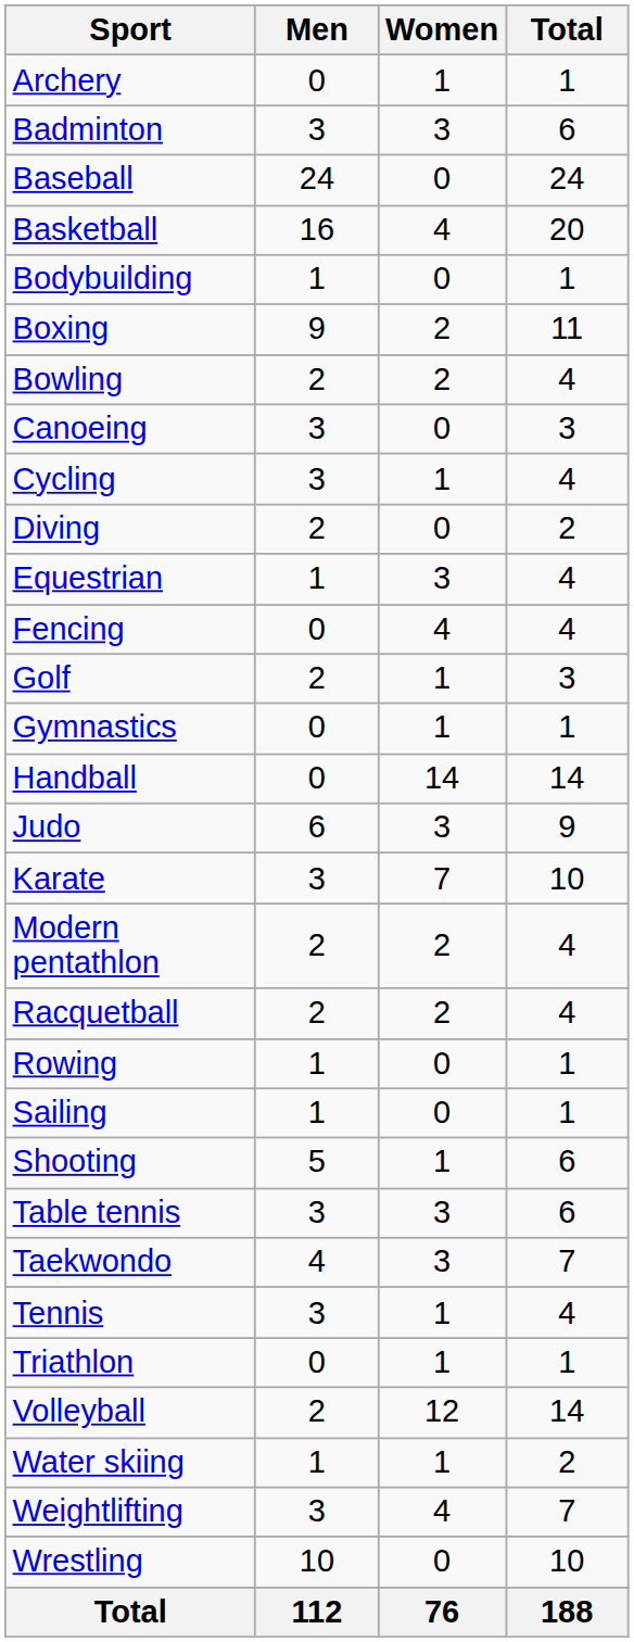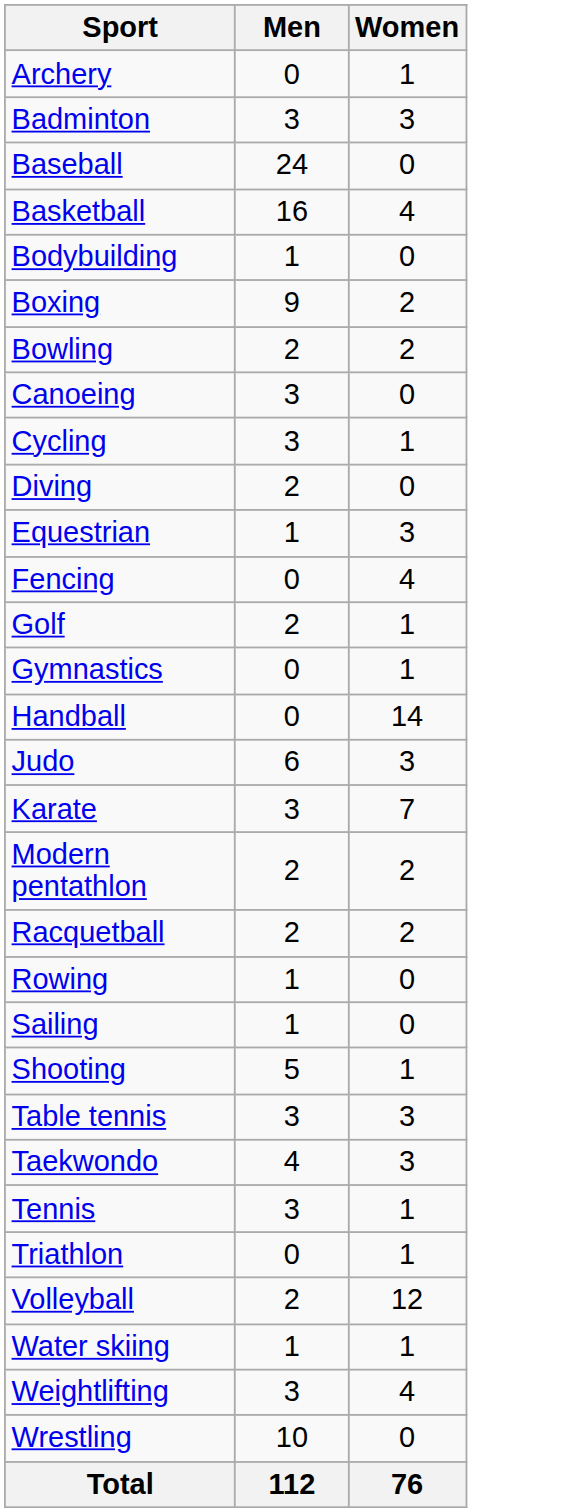- column: Total | 1 | 6 | 24 | 20 | 1 | 11 | 4 | 3 | 4 | 2 | 4 | 4 | 3 | 1 | 14 | 9 | 10 | 4 | 4 | 1 | 1 | 6 | 6 | 7 | 4 | 1 | 14 | 2 | 7 | 10 | 188
